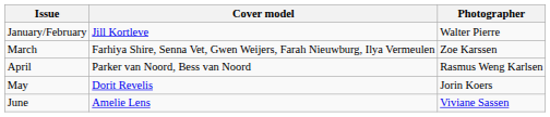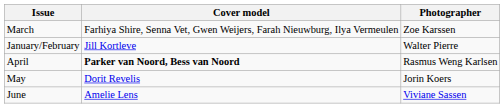rows swapped: January/February <-> March
April | Cover model: normal -> bold
